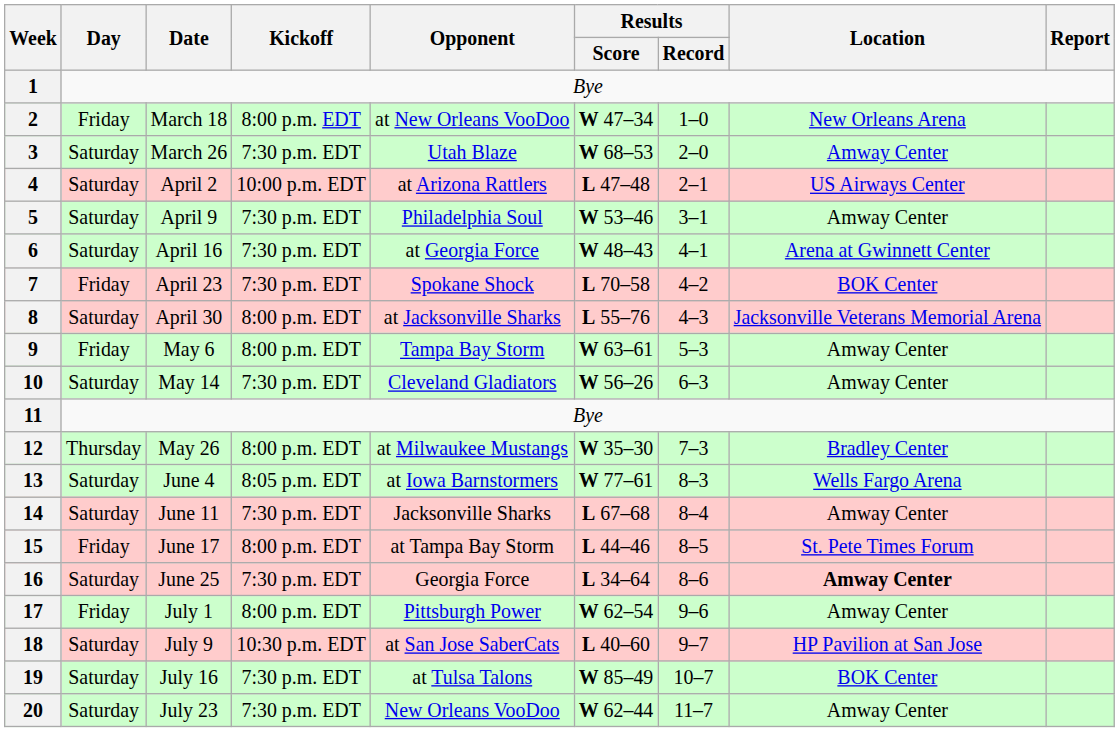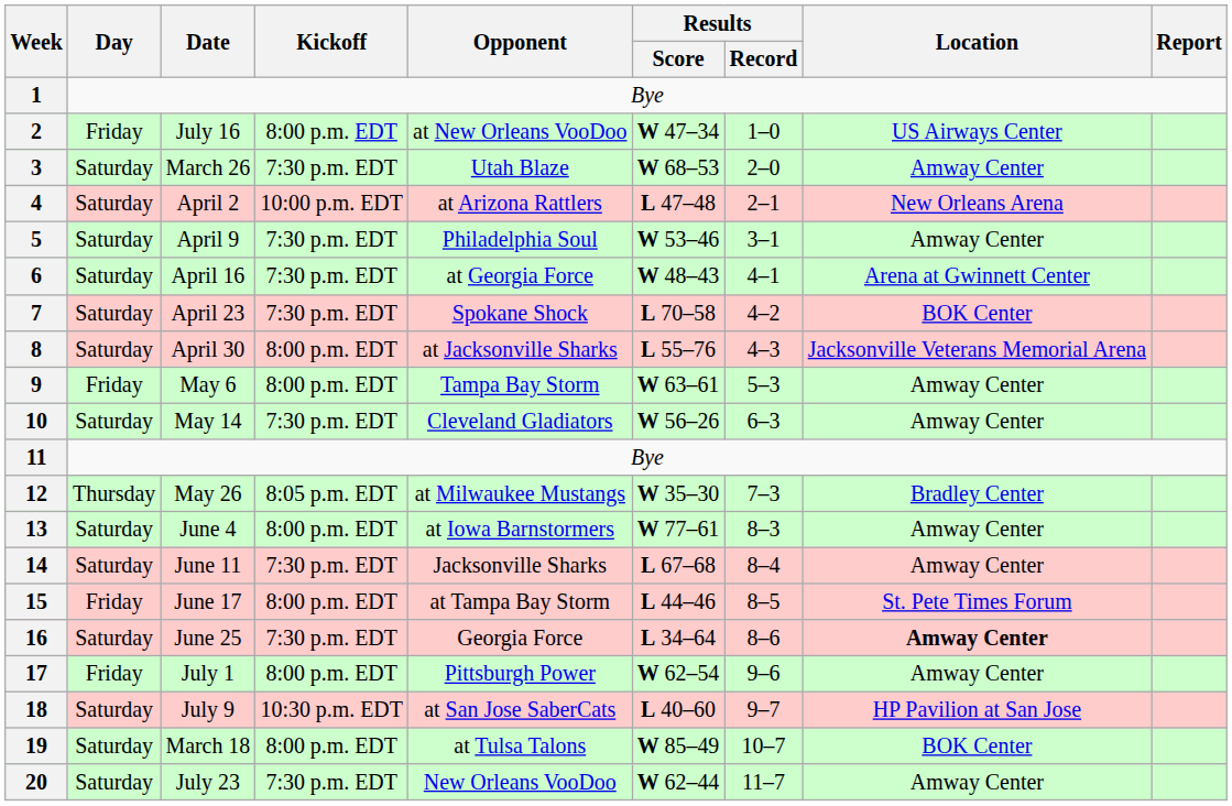2 | Date: March 18 -> July 16
2 | Location: New Orleans Arena -> US Airways Center
4 | Location: US Airways Center -> New Orleans Arena
7 | Day: Friday -> Saturday
12 | Kickoff: 8:00 p.m. EDT -> 8:05 p.m. EDT
13 | Kickoff: 8:05 p.m. EDT -> 8:00 p.m. EDT
13 | Location: Wells Fargo Arena -> Amway Center
19 | Date: July 16 -> March 18
19 | Kickoff: 7:30 p.m. EDT -> 8:00 p.m. EDT
